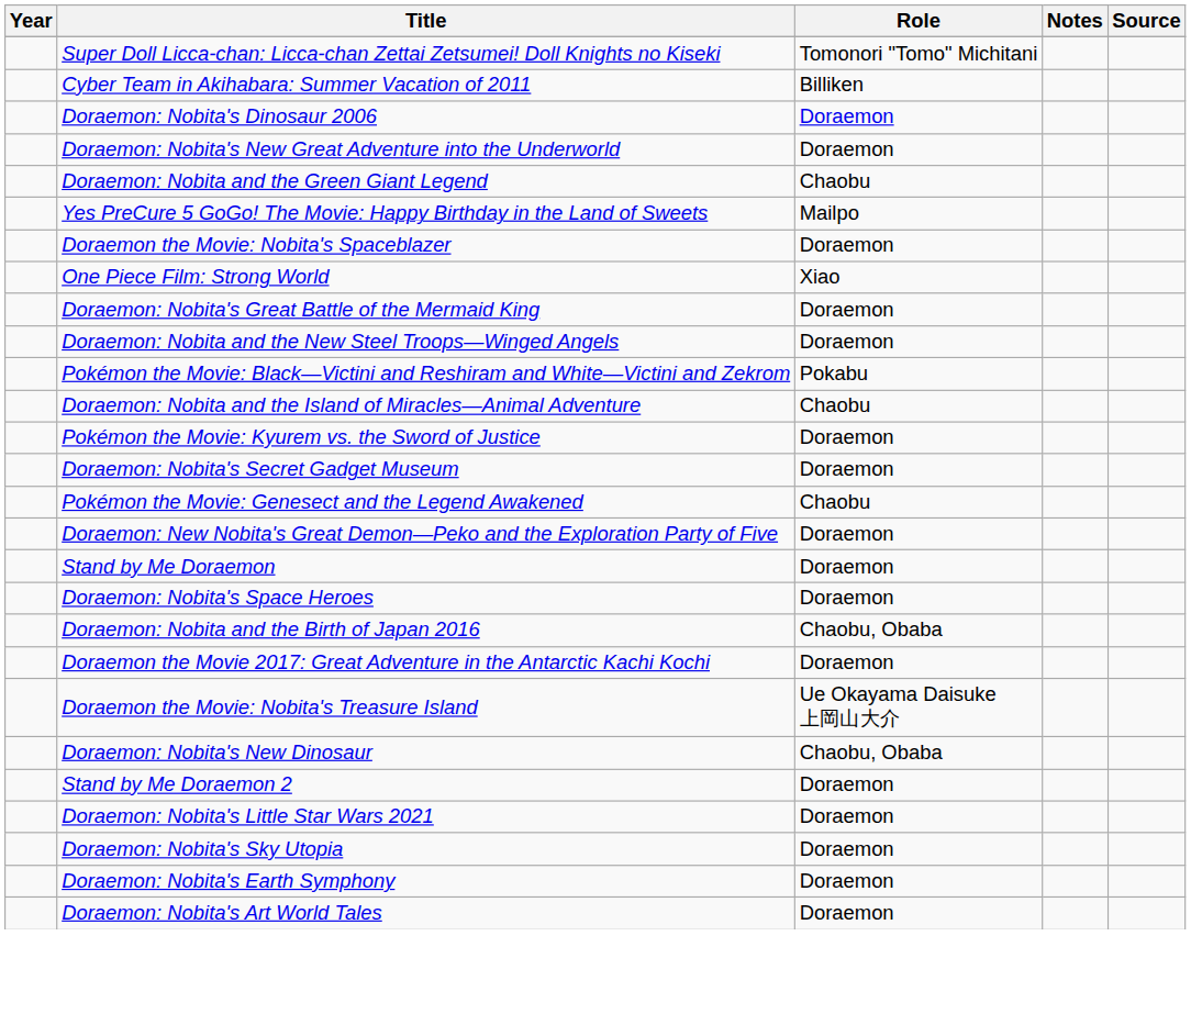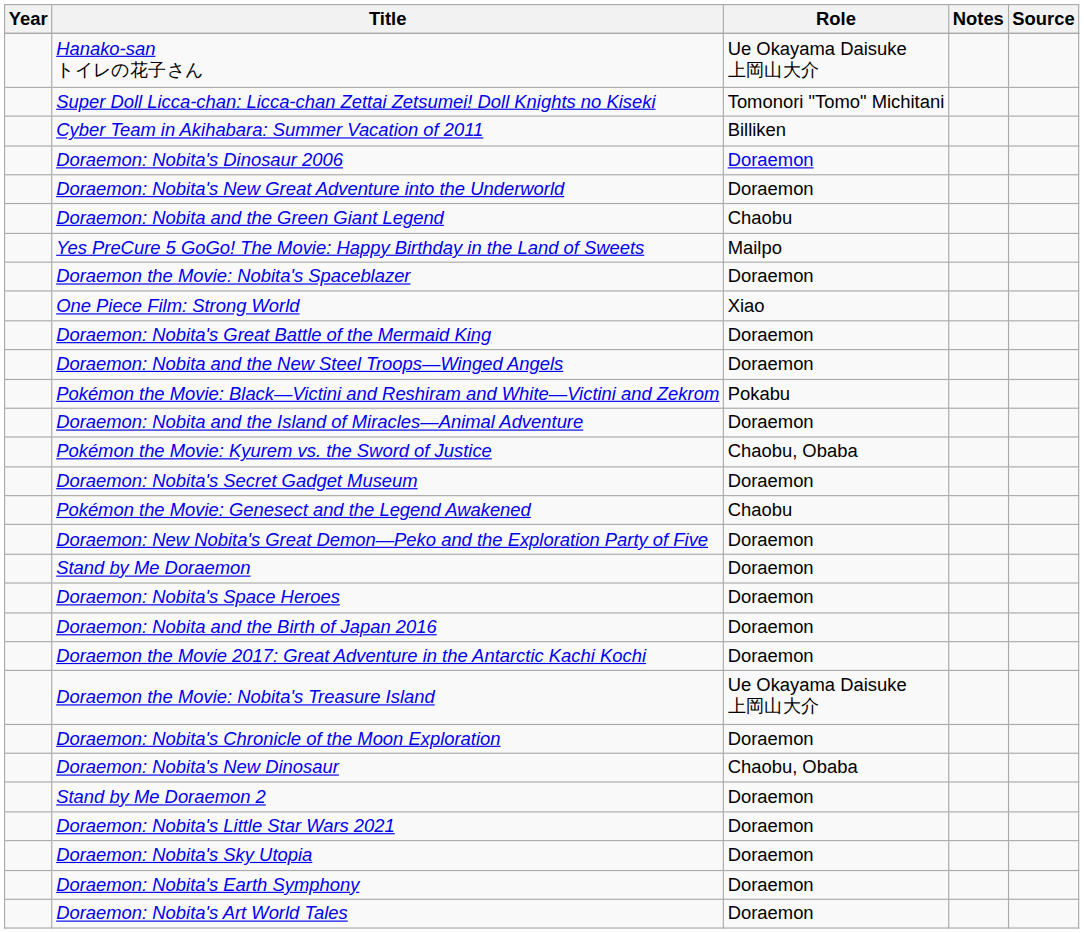+ row: Hanako-san トイレの花子さん | Ue Okayama Daisuke 上岡山大介
Doraemon: Nobita and the Island of Miracles—Animal Adventure | Role: Chaobu -> Doraemon
Pokémon the Movie: Kyurem vs. the Sword of Justice | Role: Doraemon -> Chaobu, Obaba
Doraemon: Nobita and the Birth of Japan 2016 | Role: Chaobu, Obaba -> Doraemon
+ row: Doraemon: Nobita's Chronicle of the Moon Exploration | Doraemon
